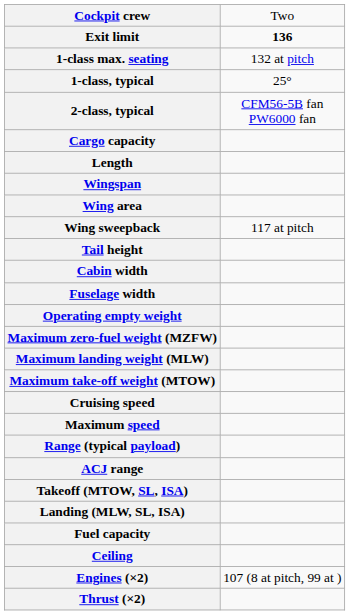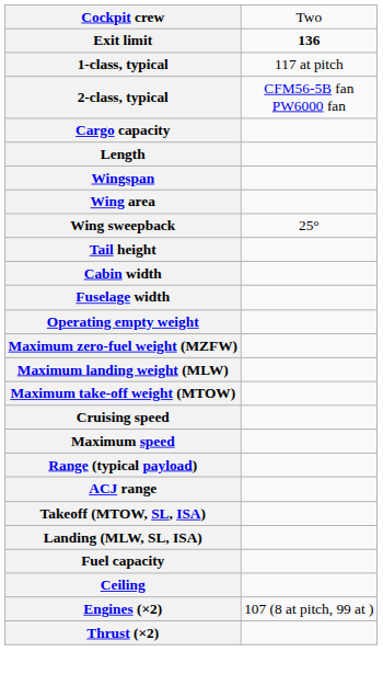- row: 1-class max. seating | 132 at pitch
1-class, typical | column 2: 25° -> 117 at pitch
Wing sweepback | column 2: 117 at pitch -> 25°
